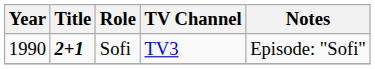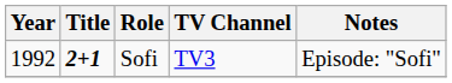Sofi | Year: 1990 -> 1992
